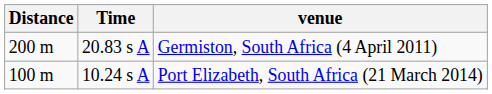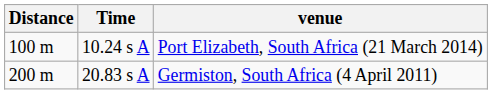rows swapped: 10.24 s A <-> 20.83 s A
